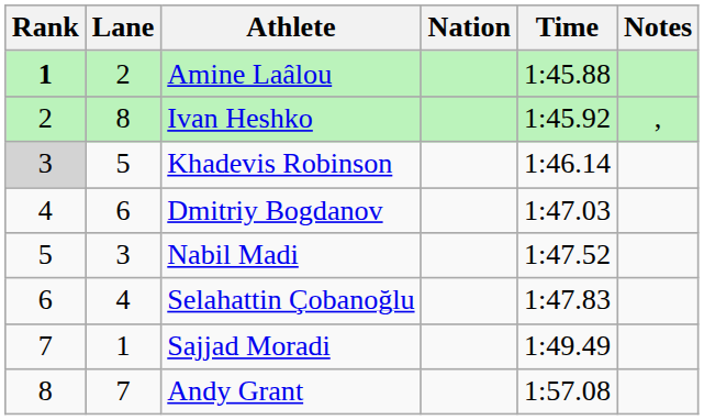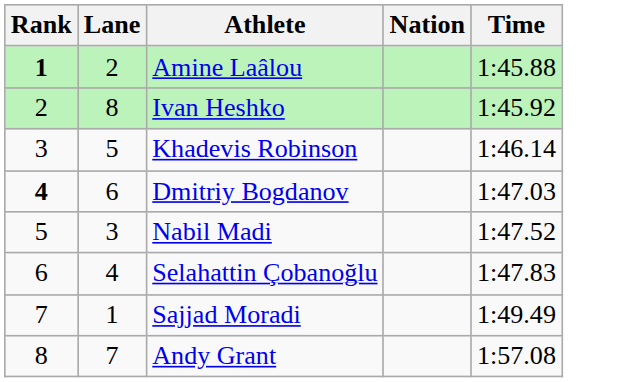- column: Notes | ,
Khadevis Robinson | Rank: lightgrey background -> no background
Dmitriy Bogdanov | Rank: normal -> bold
